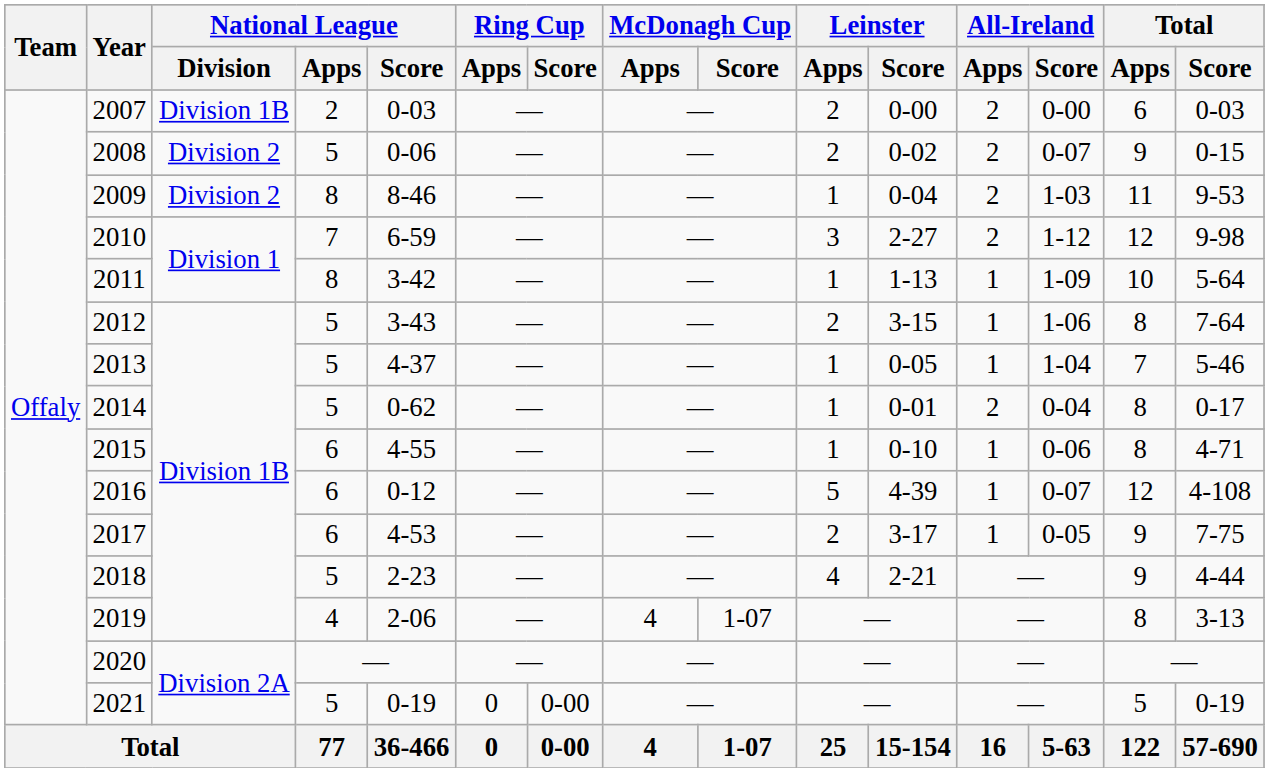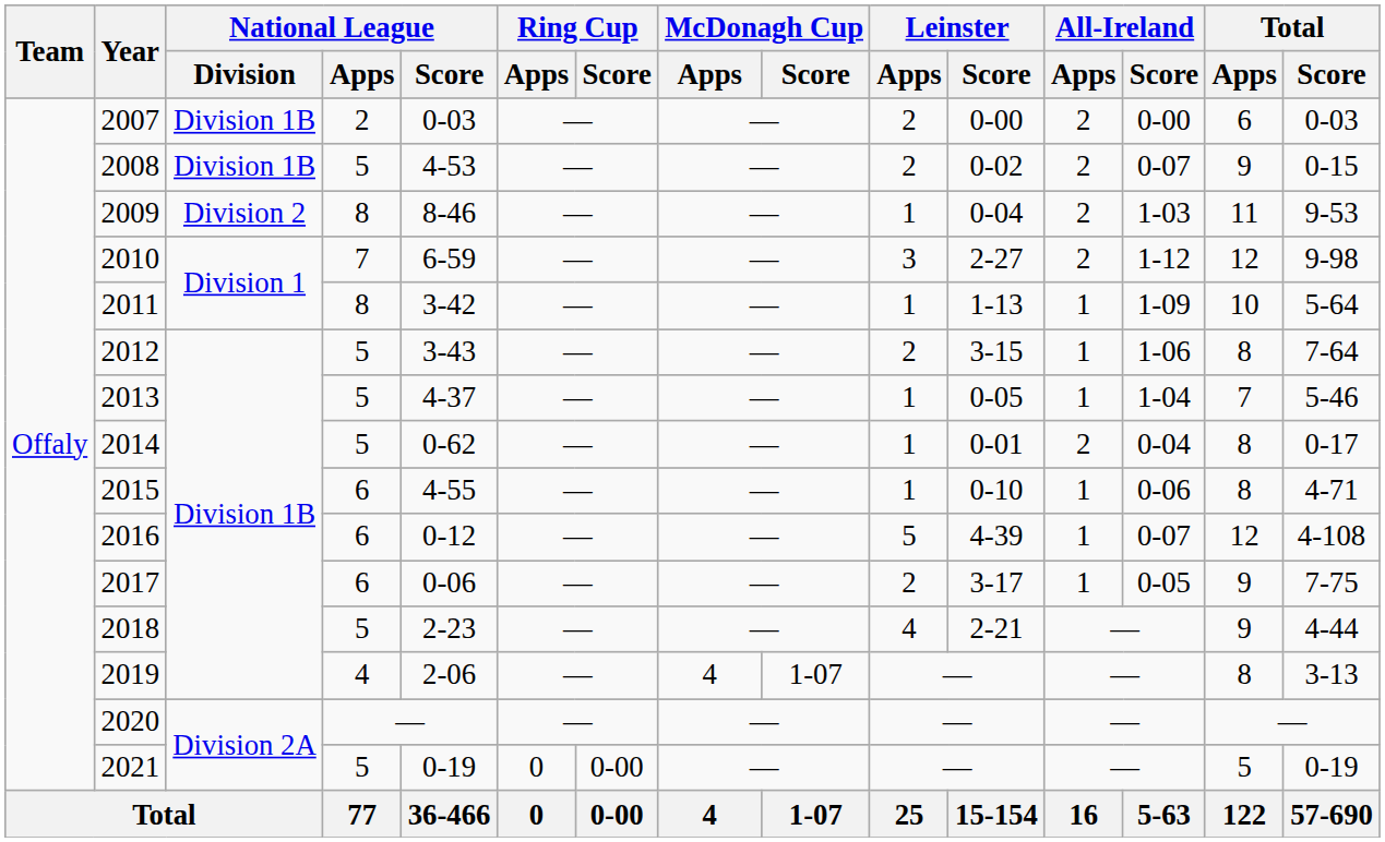2008 | National League / Division: Division 2 -> Division 1B
2008 | National League / Score: 0-06 -> 4-53
2017 | National League / Score: 4-53 -> 0-06
